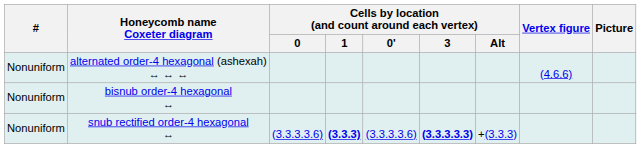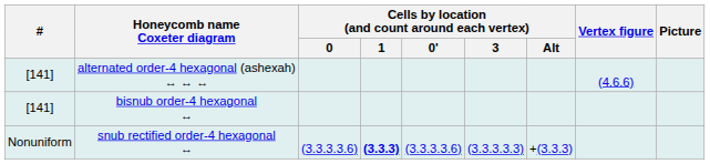alternated order-4 hexagonal (ashexah) ↔ ↔ ↔ | #: Nonuniform -> [141]
bisnub order-4 hexagonal ↔ | #: Nonuniform -> [141]
snub rectified order-4 hexagonal ↔ | Cells by location (and count around each vertex) / 3: bold -> normal
